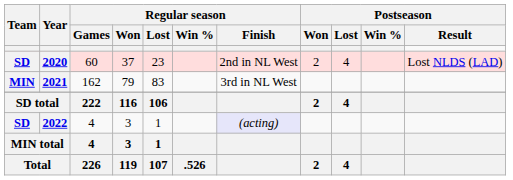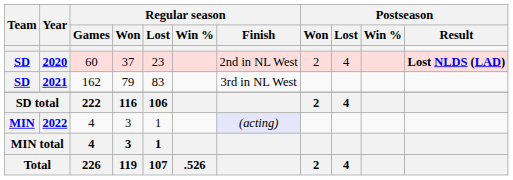2020 | Postseason / Result: normal -> bold
2021 | Team: MIN -> SD
2022 | Team: SD -> MIN
